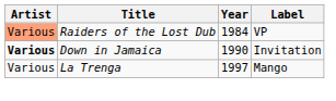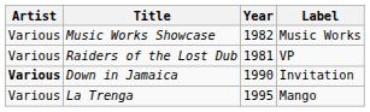+ row: Various | Music Works Showcase | 1982 | Music Works
Raiders of the Lost Dub | Artist: lightsalmon background -> no background
Raiders of the Lost Dub | Year: 1984 -> 1981
La Trenga | Year: 1997 -> 1995
